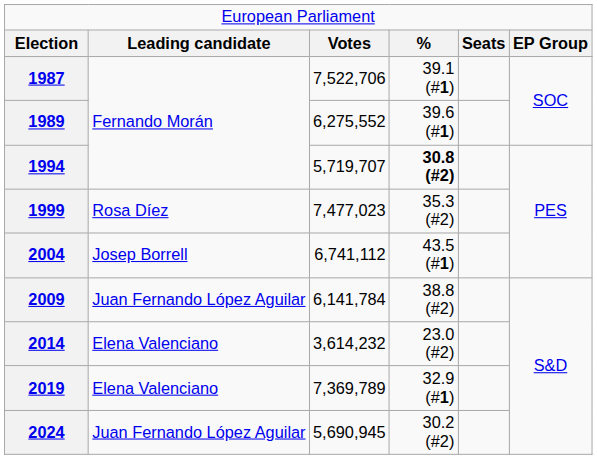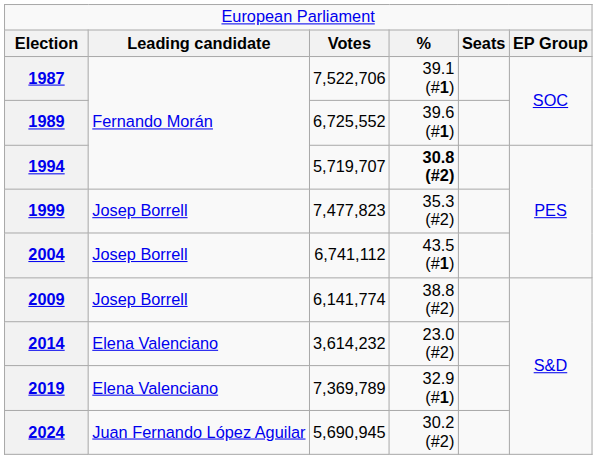1989 | column 3: 6,275,552 -> 6,725,552
1999 | column 2: Rosa Díez -> Josep Borrell
1999 | column 3: 7,477,023 -> 7,477,823
2009 | column 2: Juan Fernando López Aguilar -> Josep Borrell
2009 | column 3: 6,141,784 -> 6,141,774
